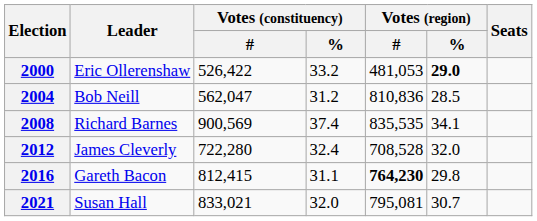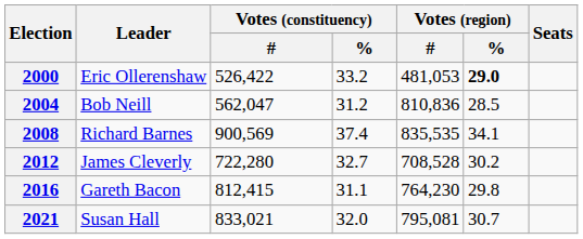2012 | Votes (constituency) / %: 32.4 -> 32.7
2012 | Votes (region) / %: 32.0 -> 30.2
2016 | Votes (region) / #: bold -> normal
